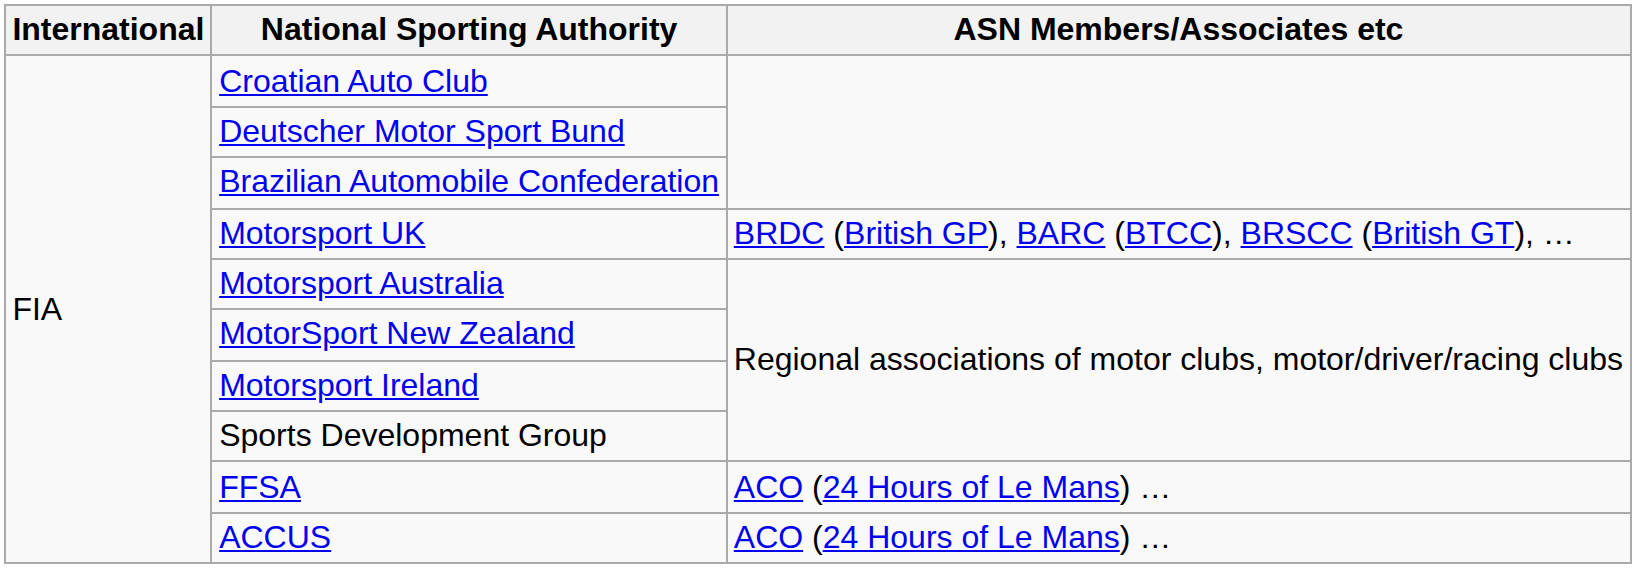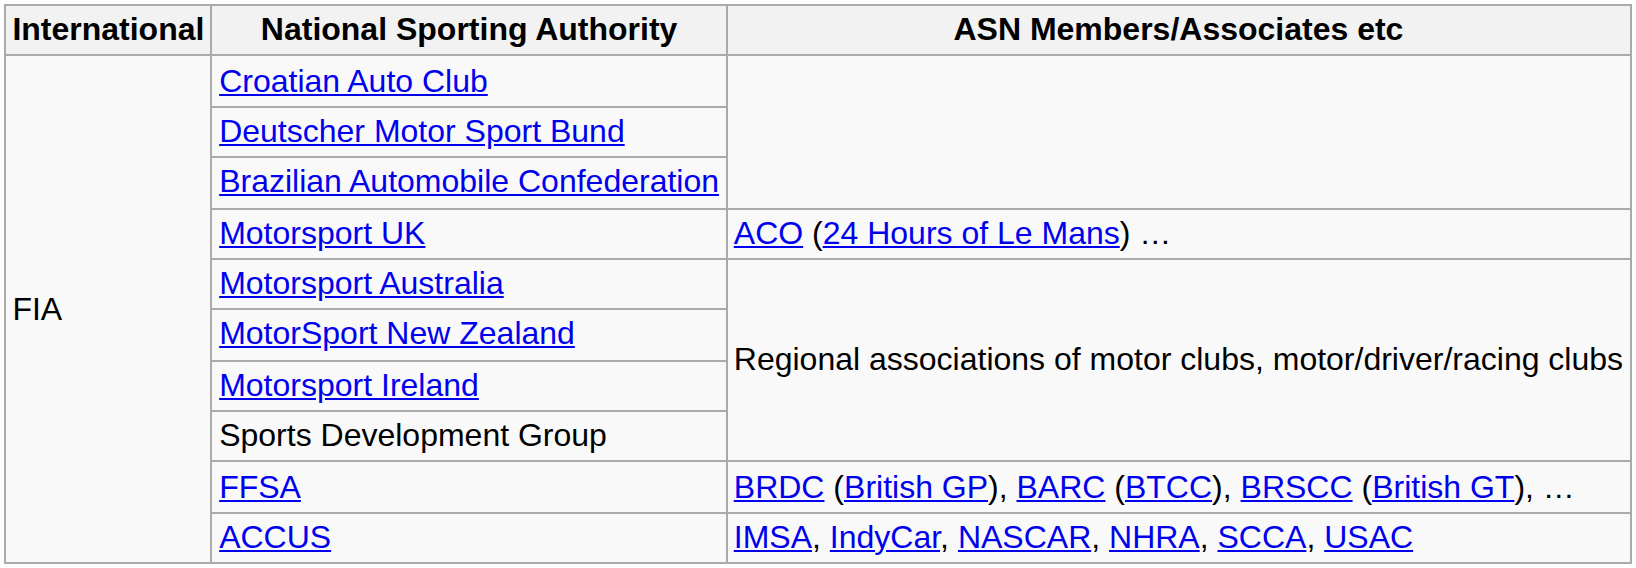Motorsport UK | ASN Members/Associates etc: BRDC (British GP), BARC (BTCC), BRSCC (British GT), … -> ACO (24 Hours of Le Mans) …
FFSA | ASN Members/Associates etc: ACO (24 Hours of Le Mans) … -> BRDC (British GP), BARC (BTCC), BRSCC (British GT), …
ACCUS | ASN Members/Associates etc: ACO (24 Hours of Le Mans) … -> IMSA, IndyCar, NASCAR, NHRA, SCCA, USAC
